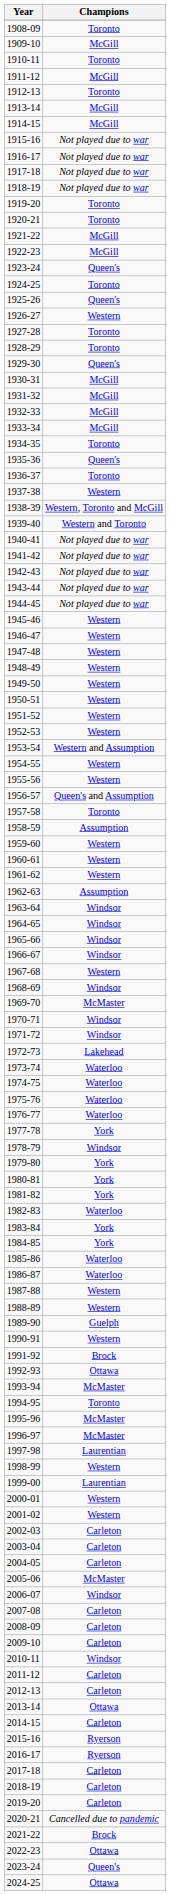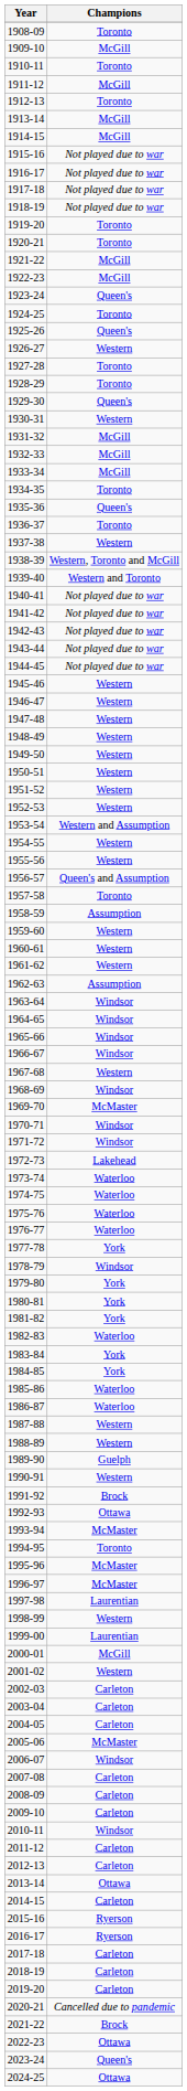1930-31 | Champions: McGill -> Western
2000-01 | Champions: Western -> McGill
